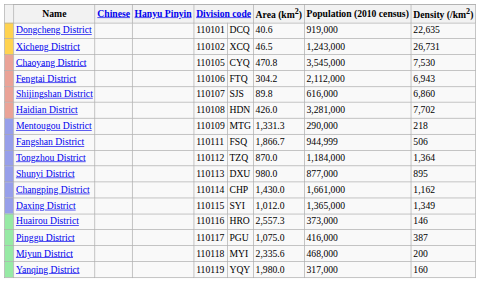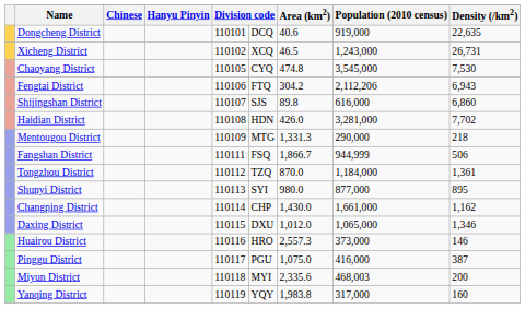Chaoyang District | Area (km2): 470.8 -> 474.8
Fengtai District | Population (2010 census): 2,112,000 -> 2,112,206
Tongzhou District | Density (/km2): 1,364 -> 1,361
Shunyi District | column 6: DXU -> SYI
Daxing District | column 6: SYI -> DXU
Daxing District | Population (2010 census): 1,365,000 -> 1,065,000
Daxing District | Density (/km2): 1,349 -> 1,346
Miyun District | Population (2010 census): 468,000 -> 468,003
Yanqing District | Area (km2): 1,980.0 -> 1,983.8
